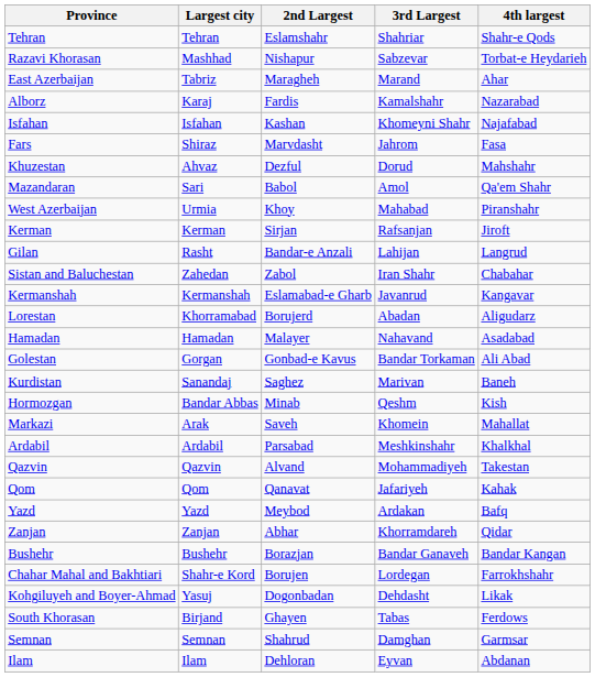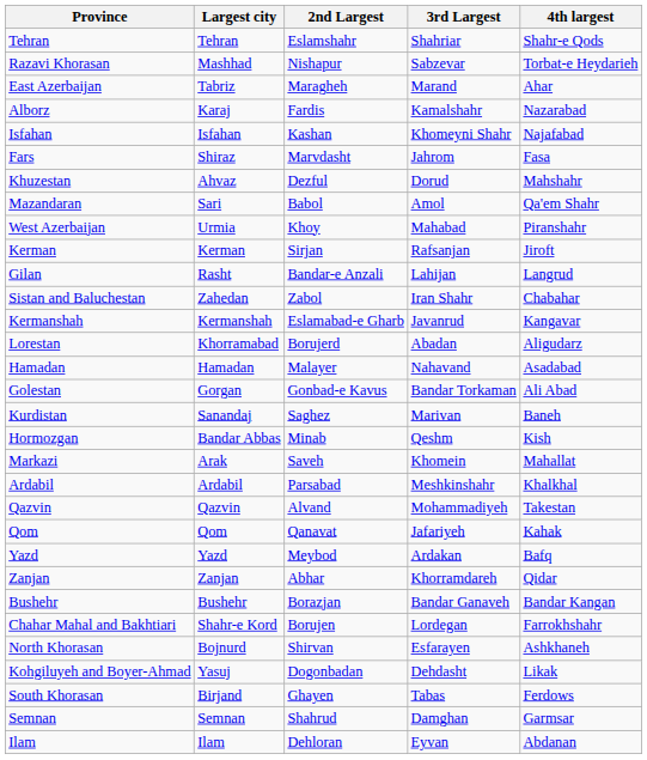+ row: North Khorasan | Bojnurd | Shirvan | Esfarayen | Ashkhaneh
